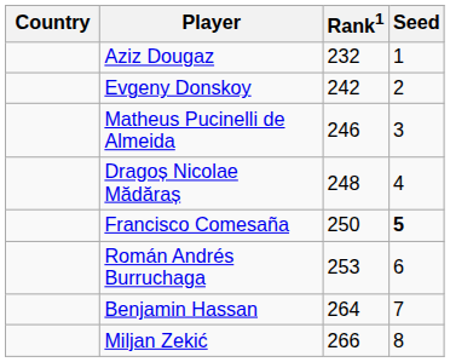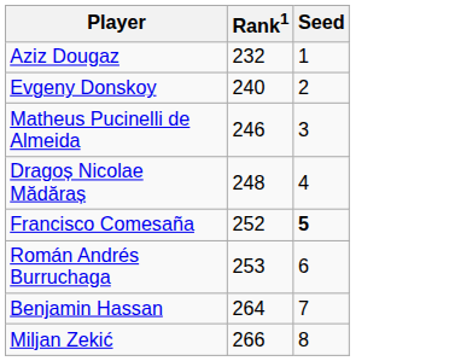- column: Country
Evgeny Donskoy | Rank1: 242 -> 240
Francisco Comesaña | Rank1: 250 -> 252
